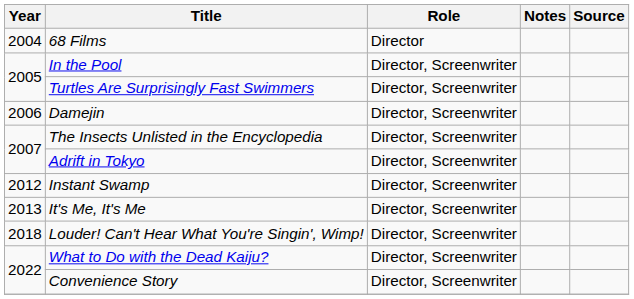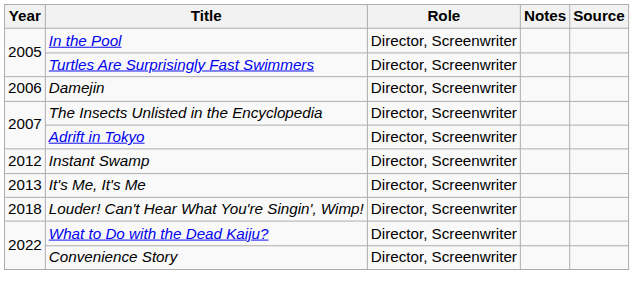- row: 2004 | 68 Films | Director
